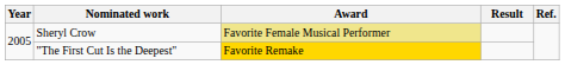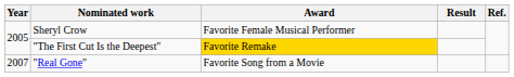Sheryl Crow | Award: khaki background -> no background
+ row: 2007 | "Real Gone" | Favorite Song from a Movie
